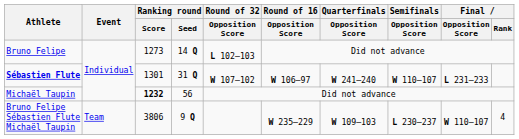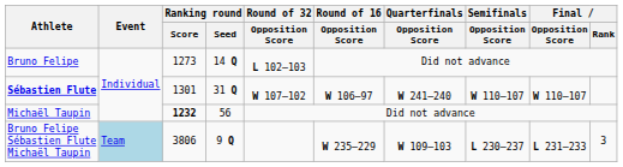Sébastien Flute | Final / Opposition Score: L 231–233 -> W 110–107
Bruno Felipe Sébastien Flute Michaël Taupin | Event: no background -> lightblue background
Bruno Felipe Sébastien Flute Michaël Taupin | Final / Opposition Score: W 110–107 -> L 231–233
Bruno Felipe Sébastien Flute Michaël Taupin | Final / Rank: 4 -> 3
